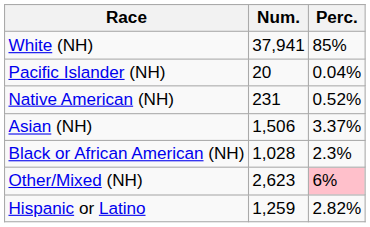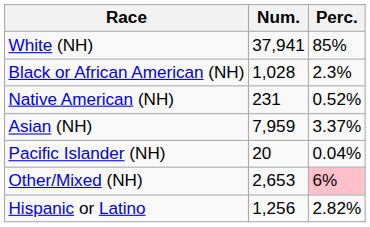rows swapped: Black or African American (NH) <-> Pacific Islander (NH)
Asian (NH) | Num.: 1,506 -> 7,959
Other/Mixed (NH) | Num.: 2,623 -> 2,653
Hispanic or Latino | Num.: 1,259 -> 1,256
